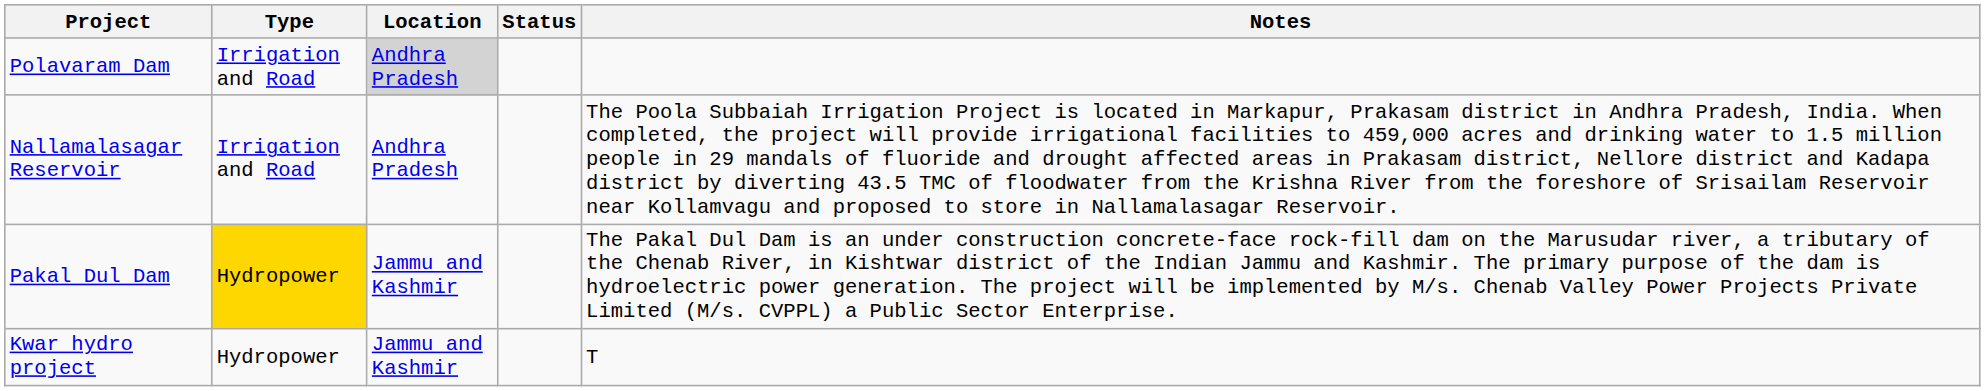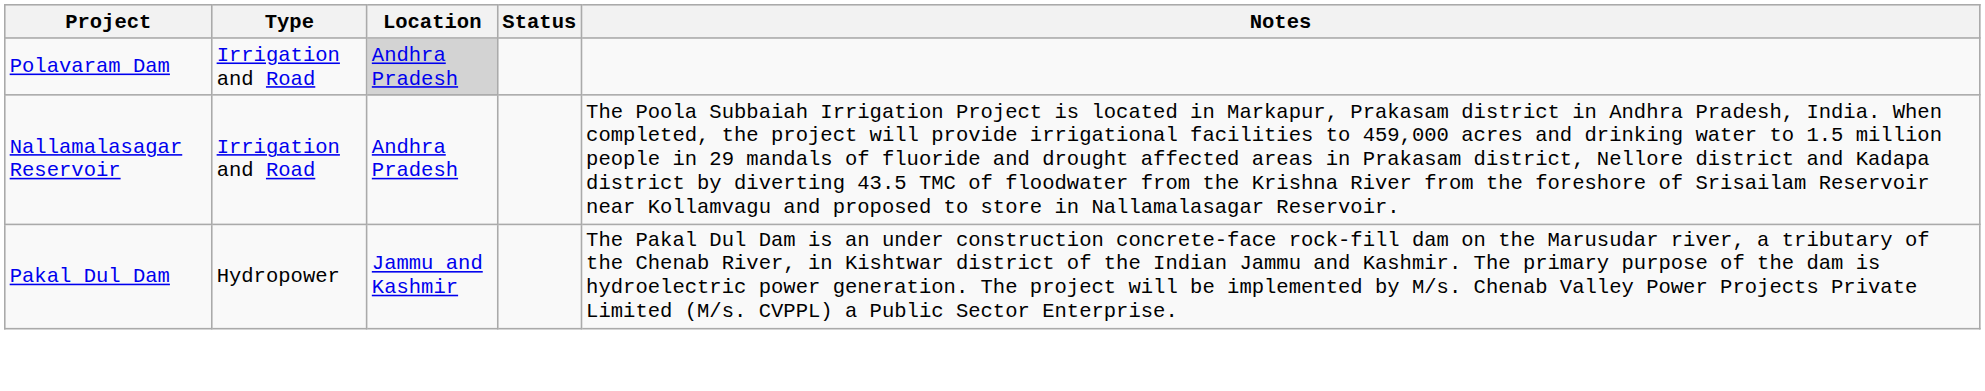Pakal Dul Dam | Type: gold background -> no background
- row: Kwar hydro project | Hydropower | Jammu and Kashmir | T
